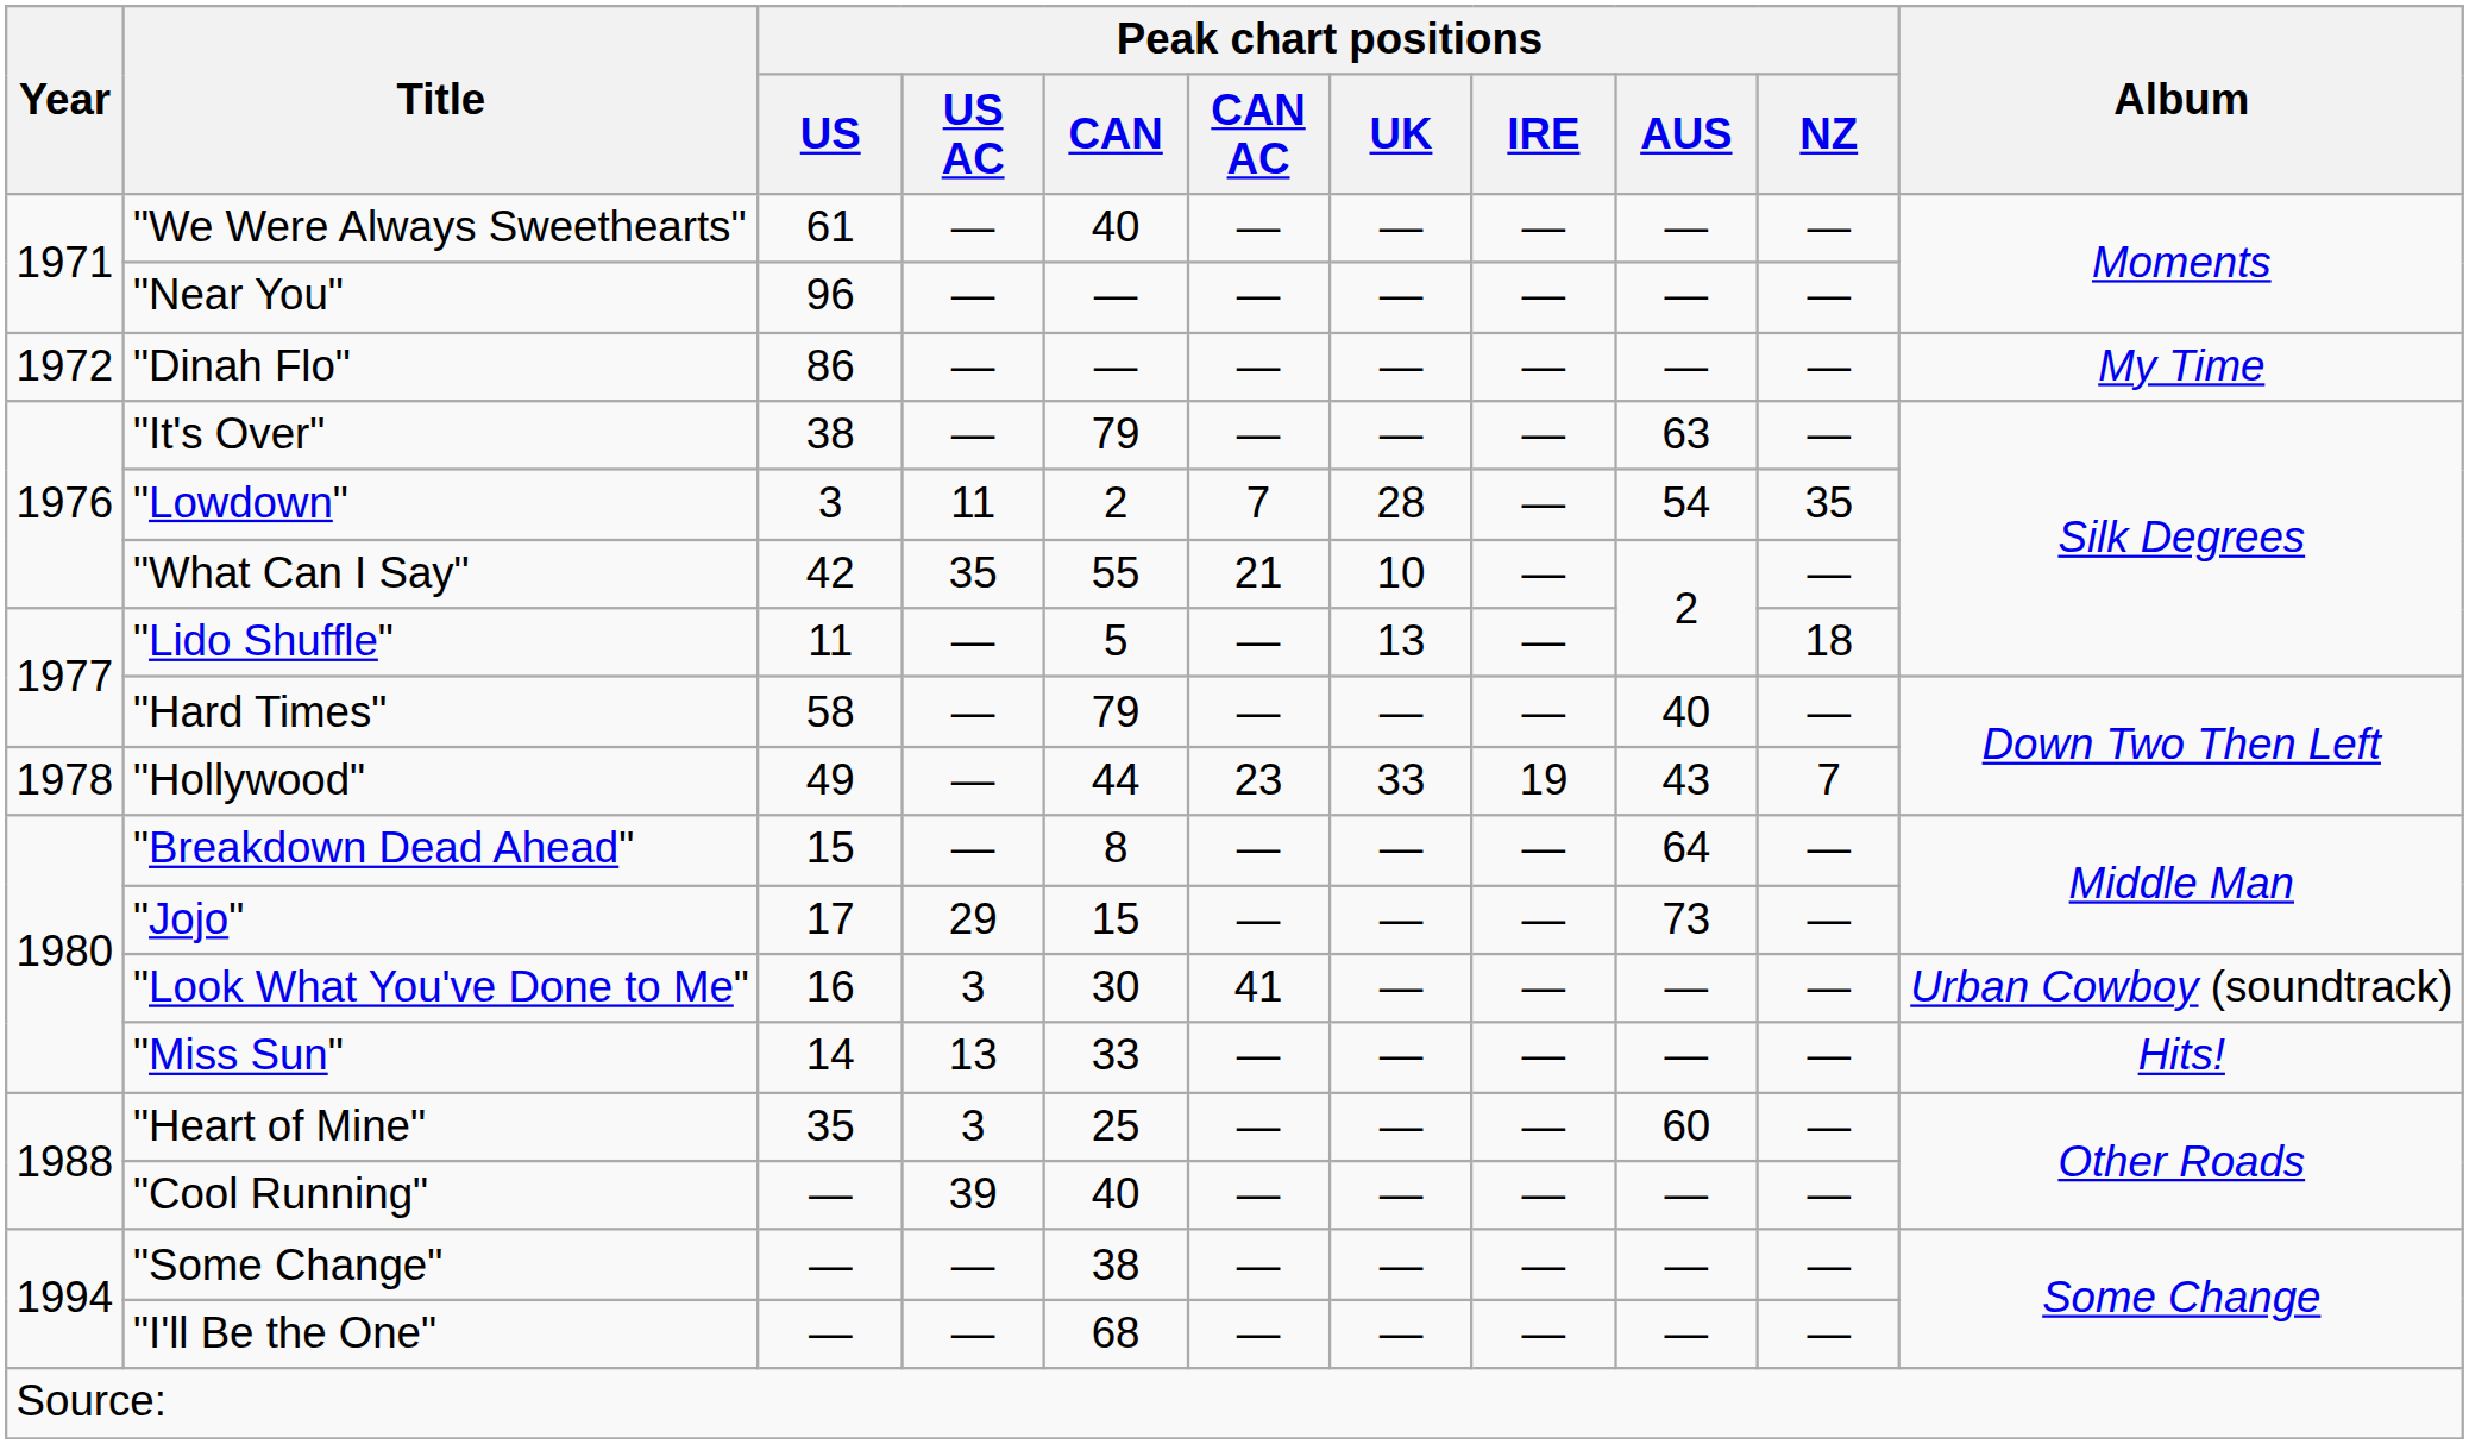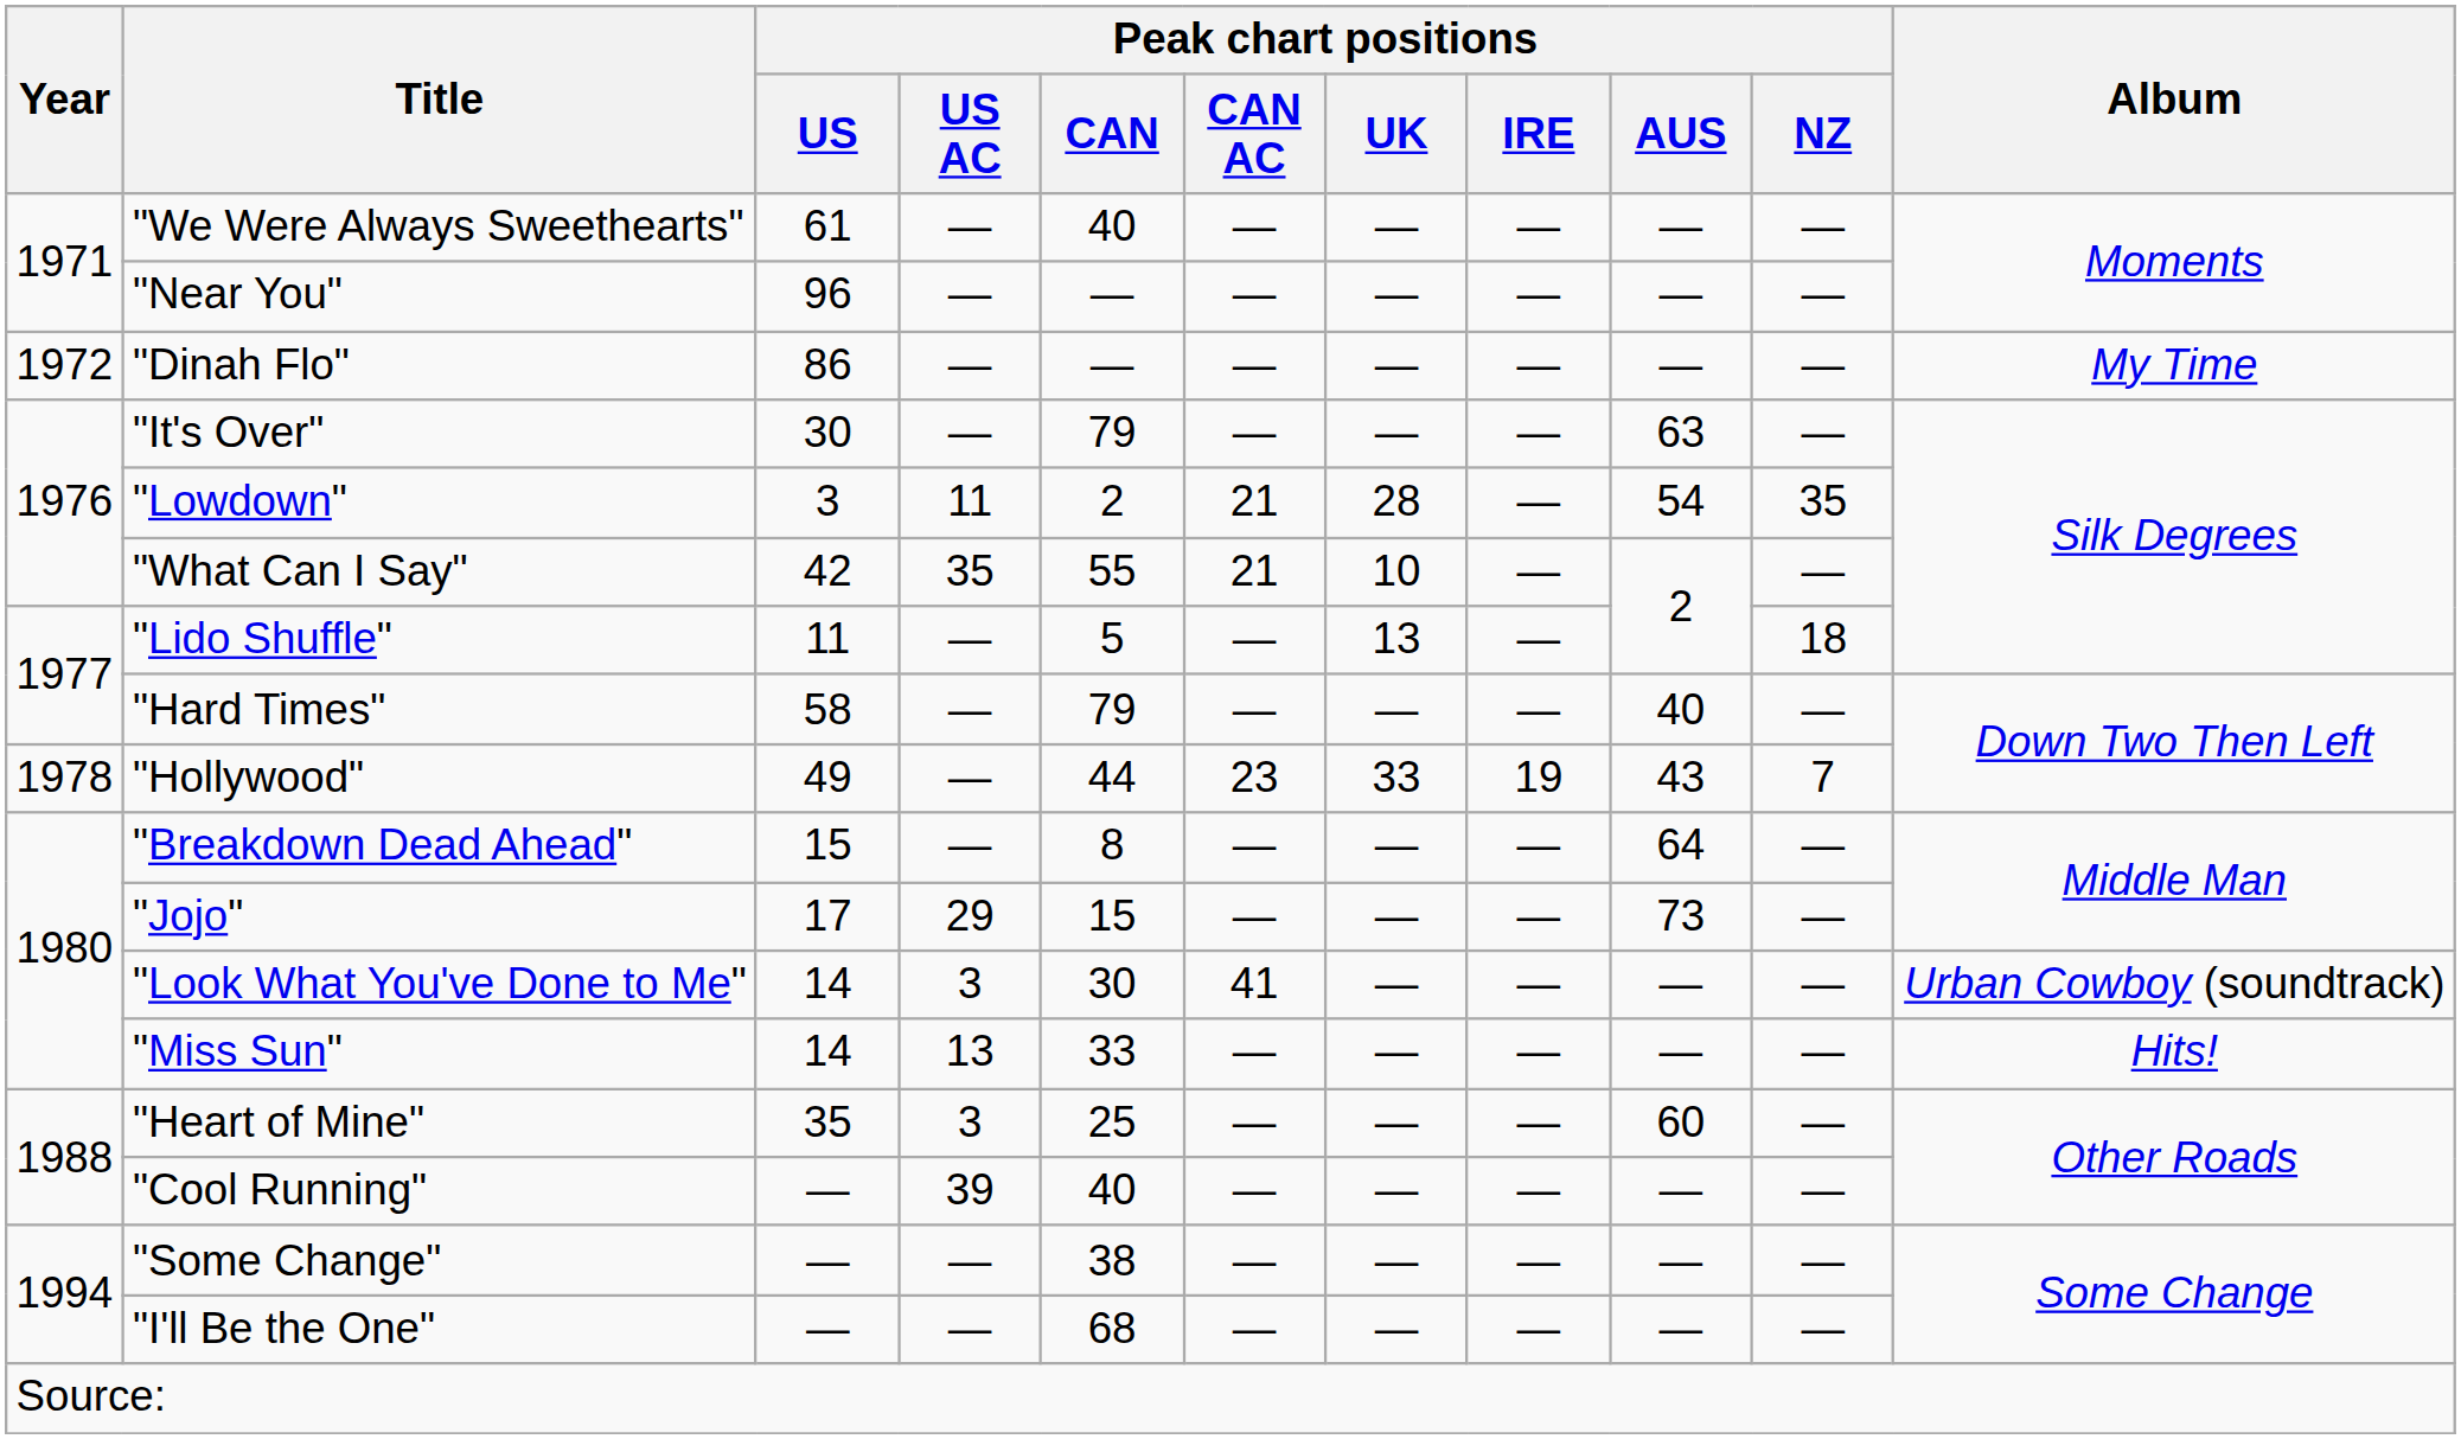"It's Over" | Peak chart positions / US: 38 -> 30
"Lowdown" | Peak chart positions / CAN AC: 7 -> 21
"Look What You've Done to Me" | Peak chart positions / US: 16 -> 14
